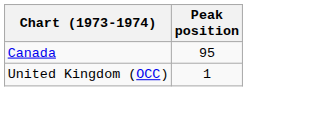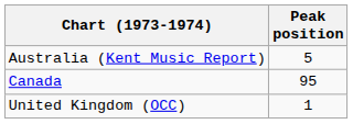+ row: Australia (Kent Music Report) | 5
